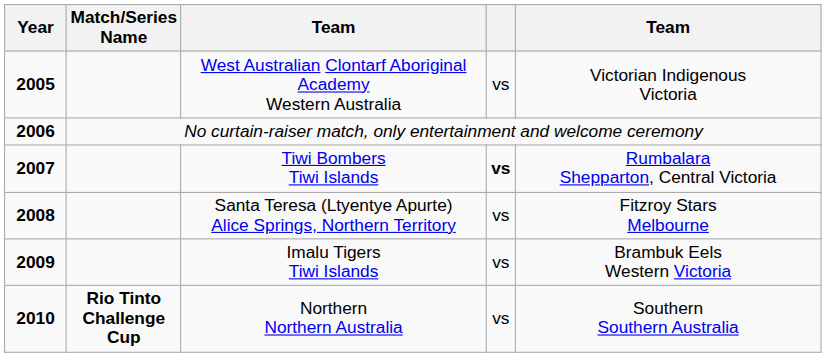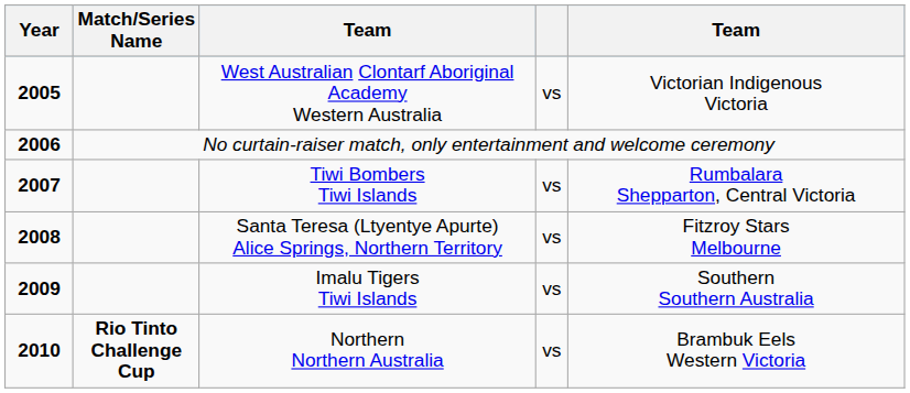Tiwi Bombers Tiwi Islands | column 4: bold -> normal
Imalu Tigers Tiwi Islands | column 5: Brambuk Eels Western Victoria -> Southern Southern Australia
Northern Northern Australia | column 5: Southern Southern Australia -> Brambuk Eels Western Victoria
